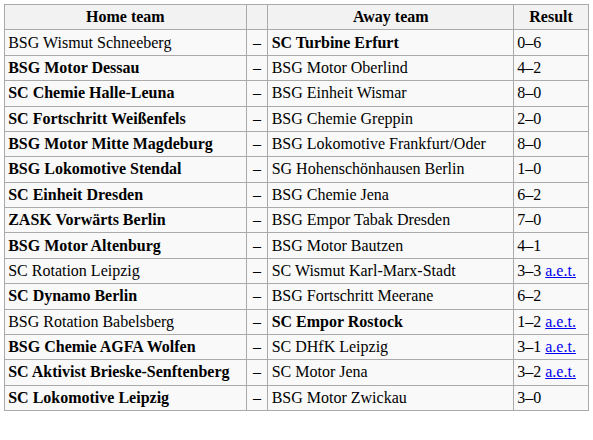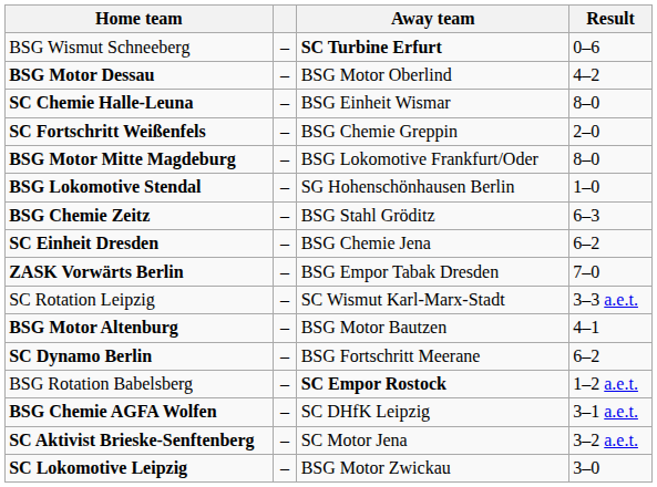+ row: BSG Chemie Zeitz | – | BSG Stahl Gröditz | 6–3
rows swapped: BSG Motor Altenburg <-> SC Rotation Leipzig
